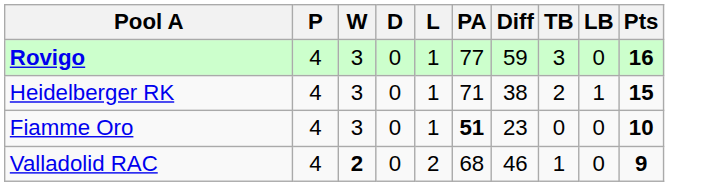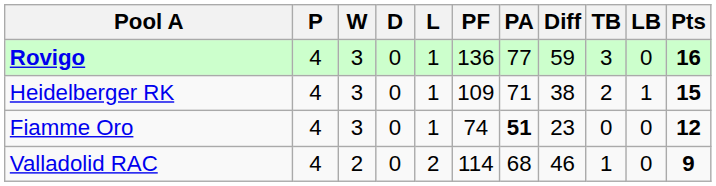+ column: PF | 136 | 109 | 74 | 114
Fiamme Oro | Pts: 10 -> 12
Valladolid RAC | W: bold -> normal
